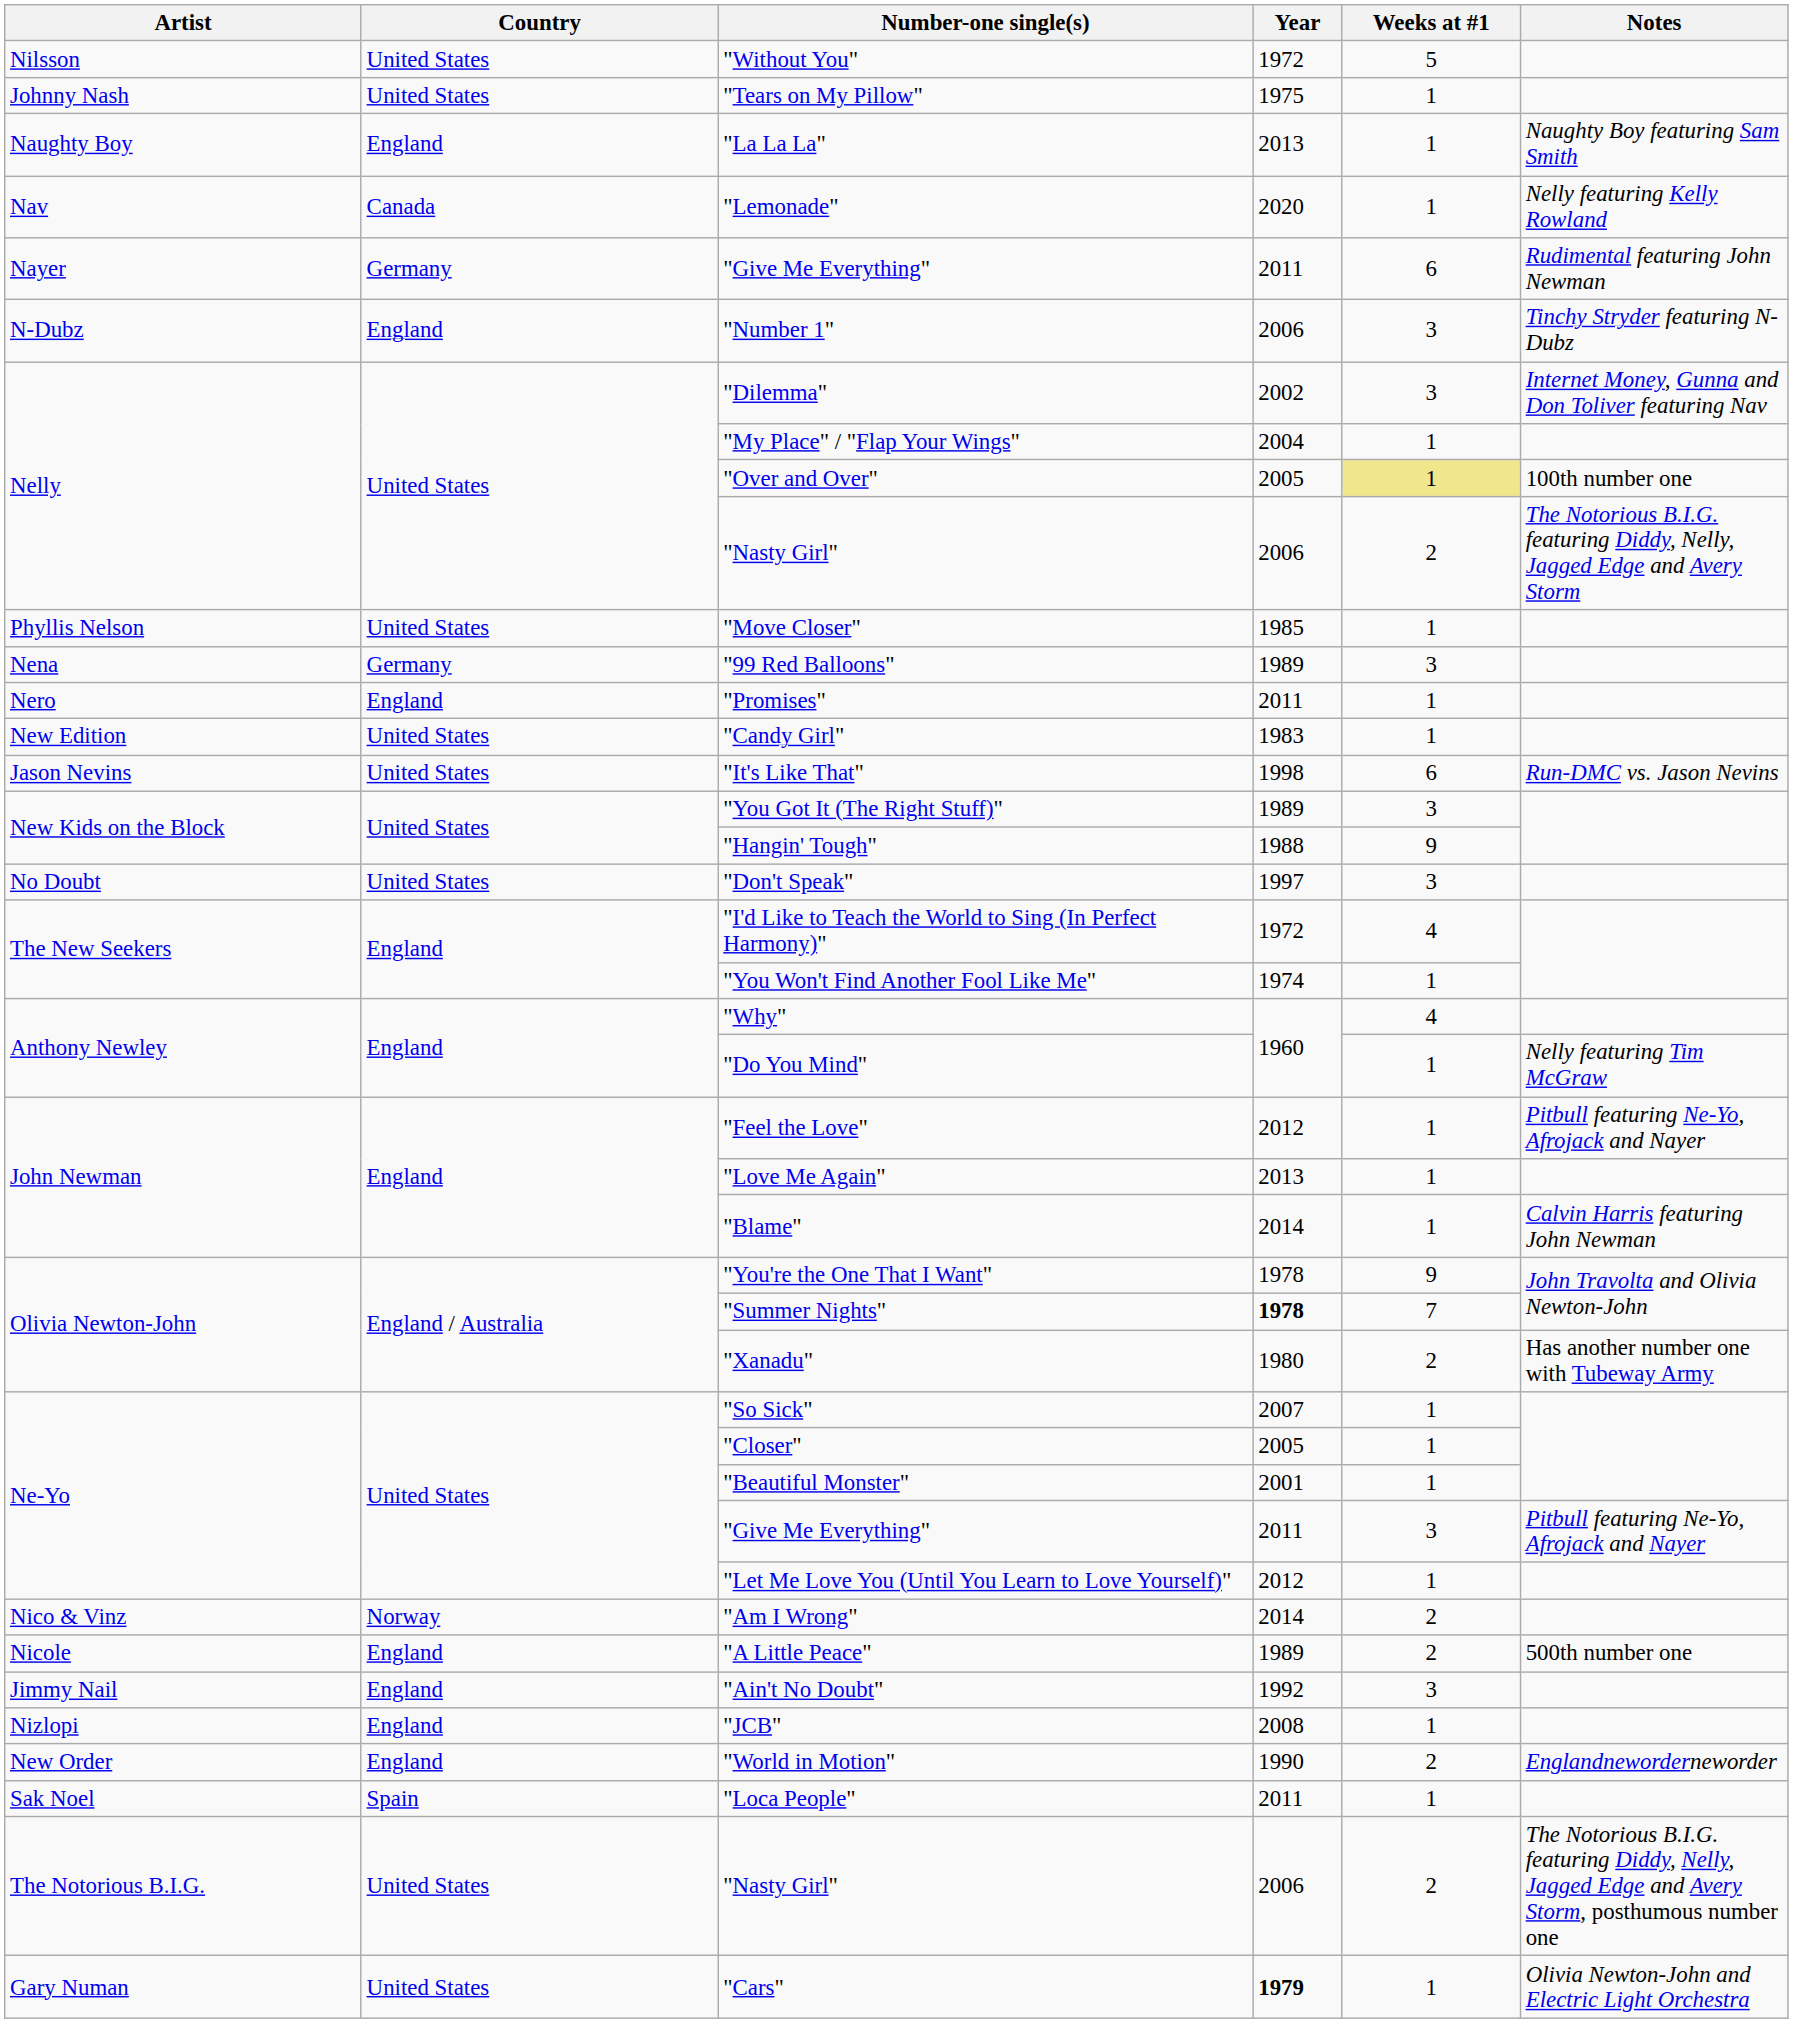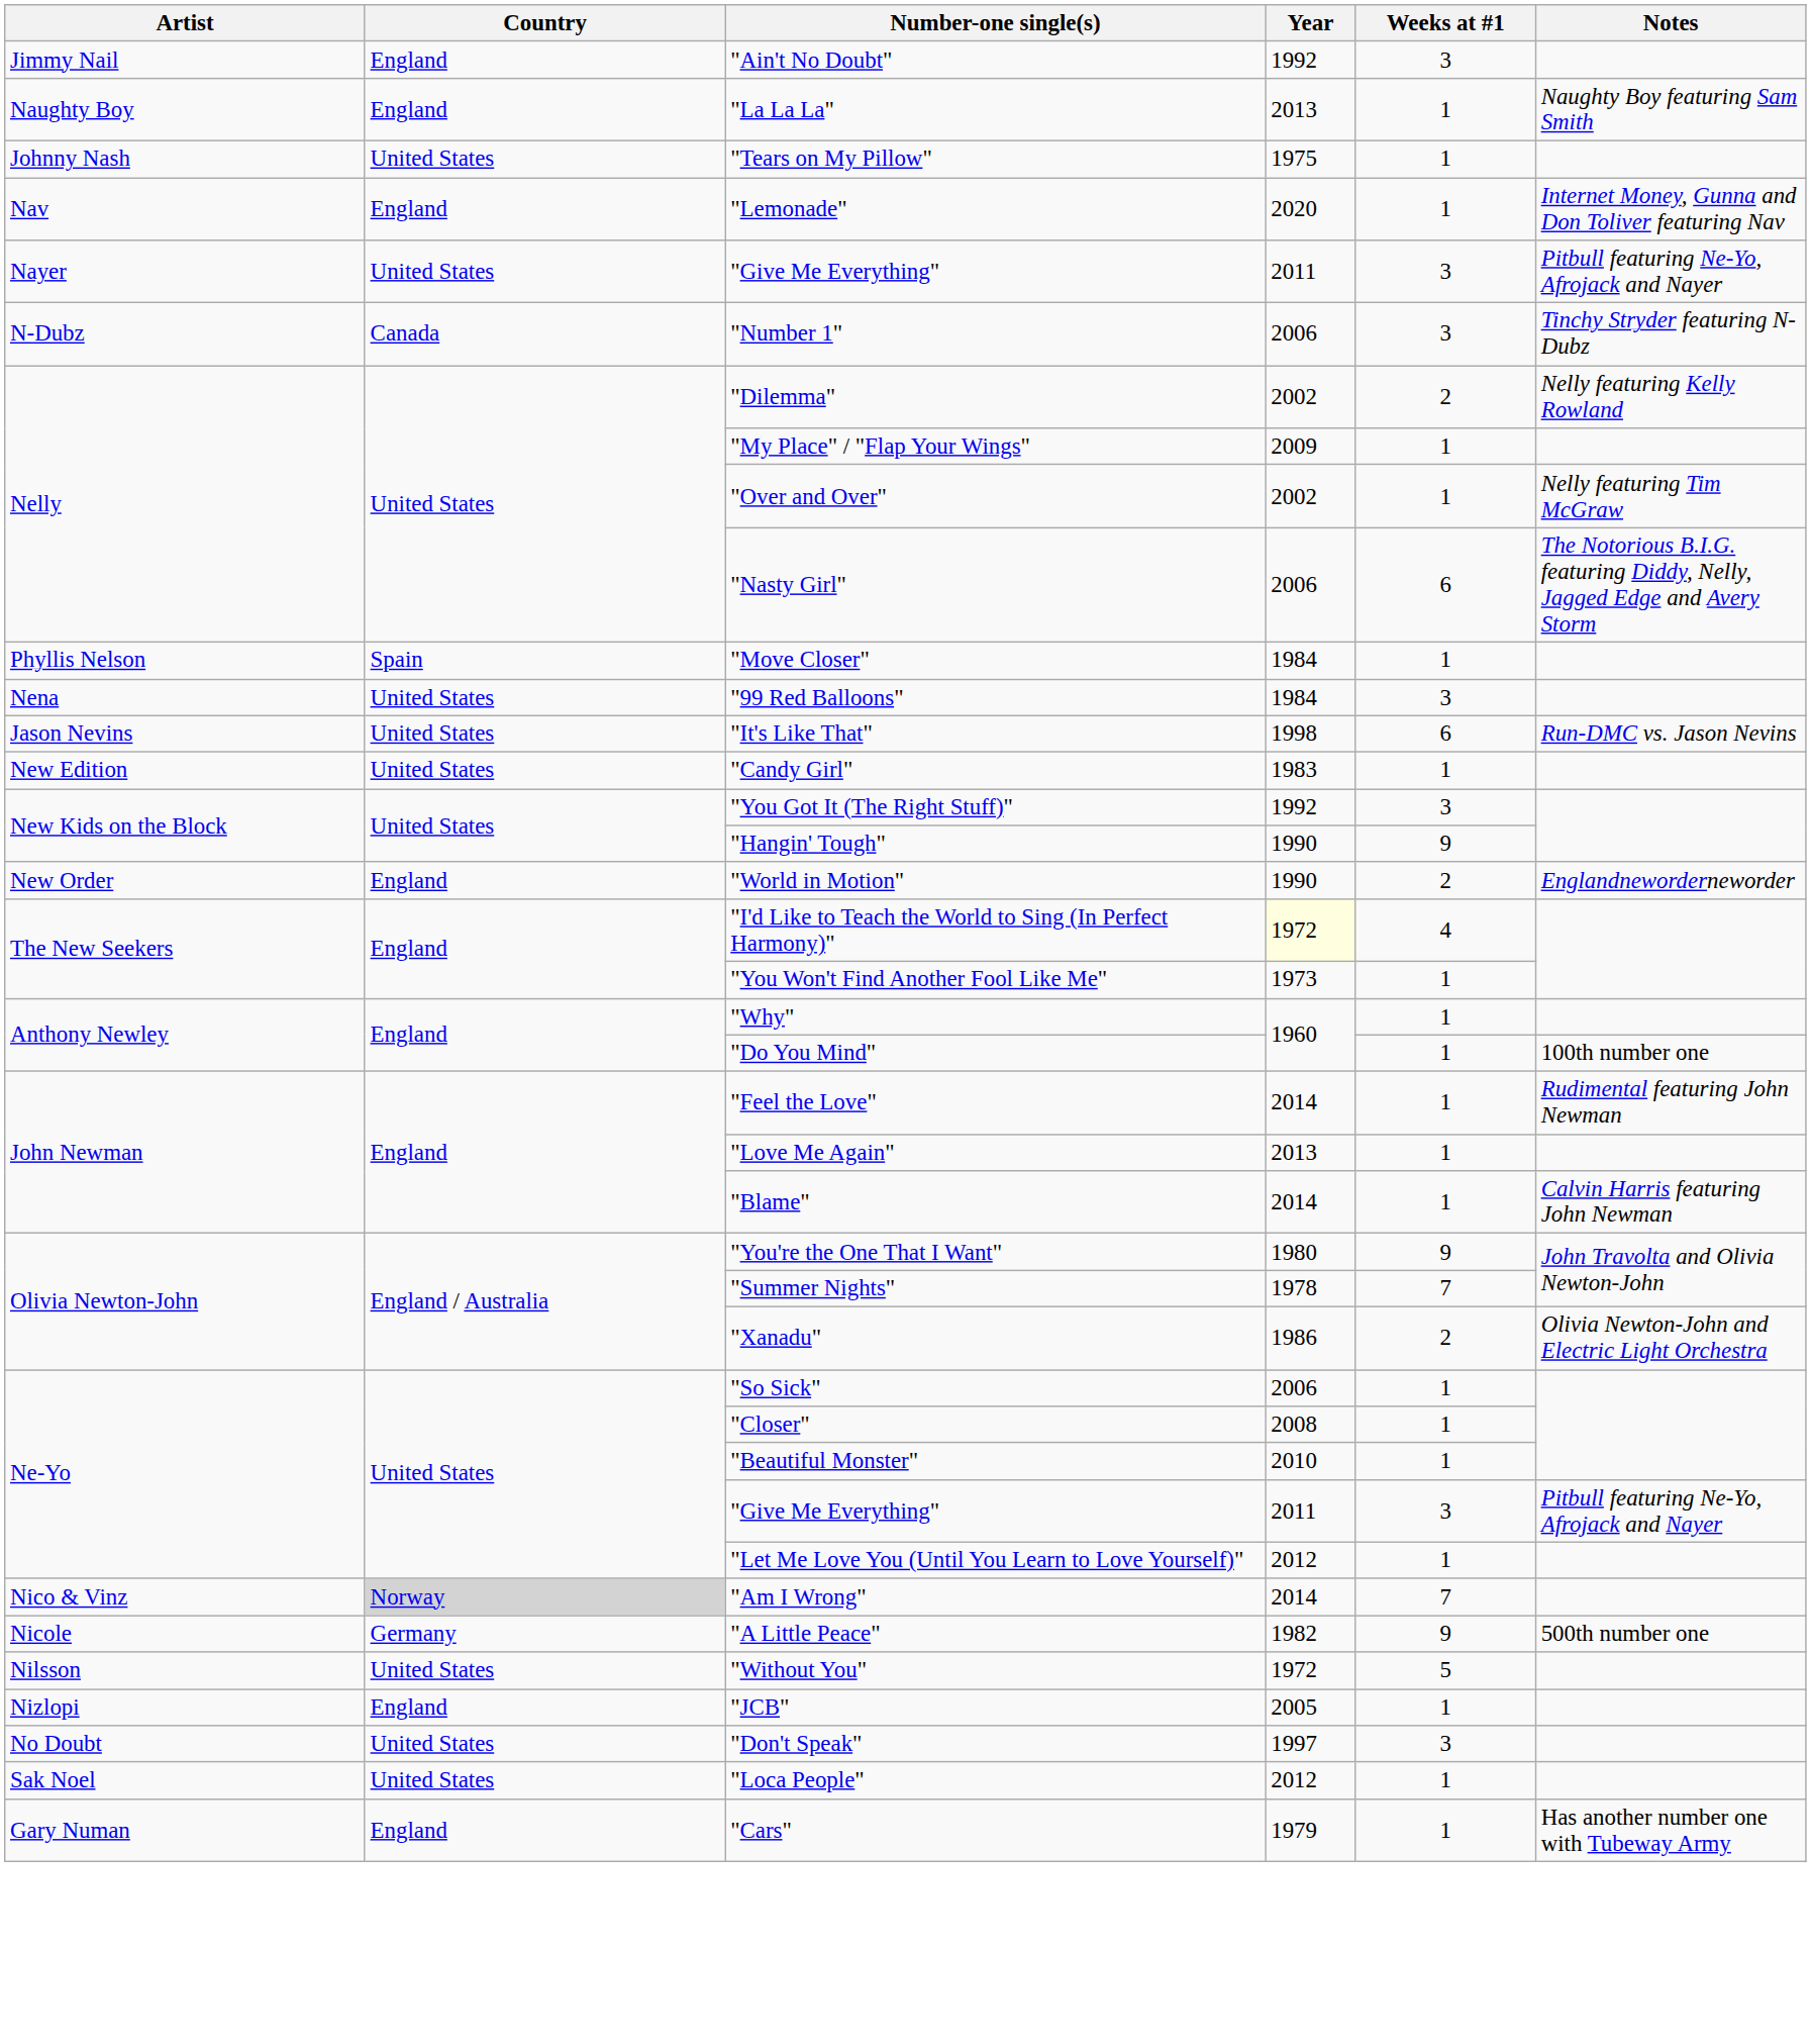rows swapped: "Ain't No Doubt" <-> "Without You"
rows swapped: "Tears on My Pillow" <-> "La La La"
"Lemonade" | Country: Canada -> England
"Lemonade" | Notes: Nelly featuring Kelly Rowland -> Internet Money, Gunna and Don Toliver featuring Nav
Nayer / "Give Me Everything" | Country: Germany -> United States
Nayer / "Give Me Everything" | Weeks at #1: 6 -> 3
Nayer / "Give Me Everything" | Notes: Rudimental featuring John Newman -> Pitbull featuring Ne-Yo, Afrojack and Nayer
"Number 1" | Country: England -> Canada
"Dilemma" | Weeks at #1: 3 -> 2
"Dilemma" | Notes: Internet Money, Gunna and Don Toliver featuring Nav -> Nelly featuring Kelly Rowland
"My Place" / "Flap Your Wings" | Year: 2004 -> 2009
"Over and Over" | Year: 2005 -> 2002
"Over and Over" | Weeks at #1: khaki background -> no background
"Over and Over" | Notes: 100th number one -> Nelly featuring Tim McGraw
Nelly / "Nasty Girl" | Weeks at #1: 2 -> 6
"Move Closer" | Country: United States -> Spain
"Move Closer" | Year: 1985 -> 1984
"99 Red Balloons" | Country: Germany -> United States
"99 Red Balloons" | Year: 1989 -> 1984
- row: Nero | England | "Promises" | 2011 | 1
rows swapped: "It's Like That" <-> "Candy Girl"
"You Got It (The Right Stuff)" | Year: 1989 -> 1992
"Hangin' Tough" | Year: 1988 -> 1990
rows swapped: "World in Motion" <-> "Don't Speak"
"I'd Like to Teach the World to Sing (In Perfect Harmony)" | Year: no background -> lightyellow background
"You Won't Find Another Fool Like Me" | Year: 1974 -> 1973
"Why" | Weeks at #1: 4 -> 1
"Do You Mind" | Notes: Nelly featuring Tim McGraw -> 100th number one
"Feel the Love" | Year: 2012 -> 2014
"Feel the Love" | Notes: Pitbull featuring Ne-Yo, Afrojack and Nayer -> Rudimental featuring John Newman
"You're the One That I Want" | Year: 1978 -> 1980
"Summer Nights" | Year: bold -> normal
"Xanadu" | Year: 1980 -> 1986
"Xanadu" | Notes: Has another number one with Tubeway Army -> Olivia Newton-John and Electric Light Orchestra
"So Sick" | Year: 2007 -> 2006
"Closer" | Year: 2005 -> 2008
"Beautiful Monster" | Year: 2001 -> 2010
"Am I Wrong" | Country: no background -> lightgrey background
"Am I Wrong" | Weeks at #1: 2 -> 7
"A Little Peace" | Country: England -> Germany
"A Little Peace" | Year: 1989 -> 1982
"A Little Peace" | Weeks at #1: 2 -> 9
"JCB" | Year: 2008 -> 2005
"Loca People" | Country: Spain -> United States
"Loca People" | Year: 2011 -> 2012
- row: The Notorious B.I.G. | United States | "Nasty Girl" | 2006 | 2 | The Notorious B.I.G. featuring Diddy, Nelly, Jagged Edge and Avery Storm, posthumous number one
"Cars" | Country: United States -> England
"Cars" | Year: bold -> normal
"Cars" | Notes: Olivia Newton-John and Electric Light Orchestra -> Has another number one with Tubeway Army
